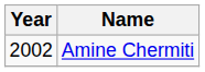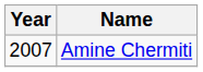Amine Chermiti | Year: 2002 -> 2007
